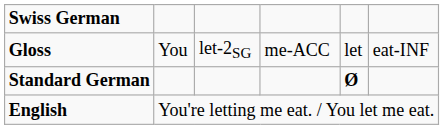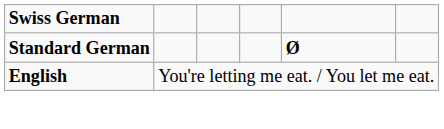- row: Gloss | You | let-2SG | me-ACC | let | eat-INF
